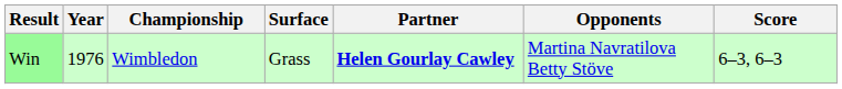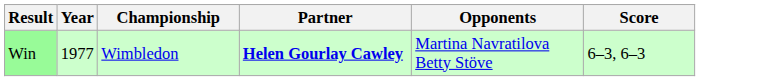- column: Surface | Grass
Win | Year: 1976 -> 1977
